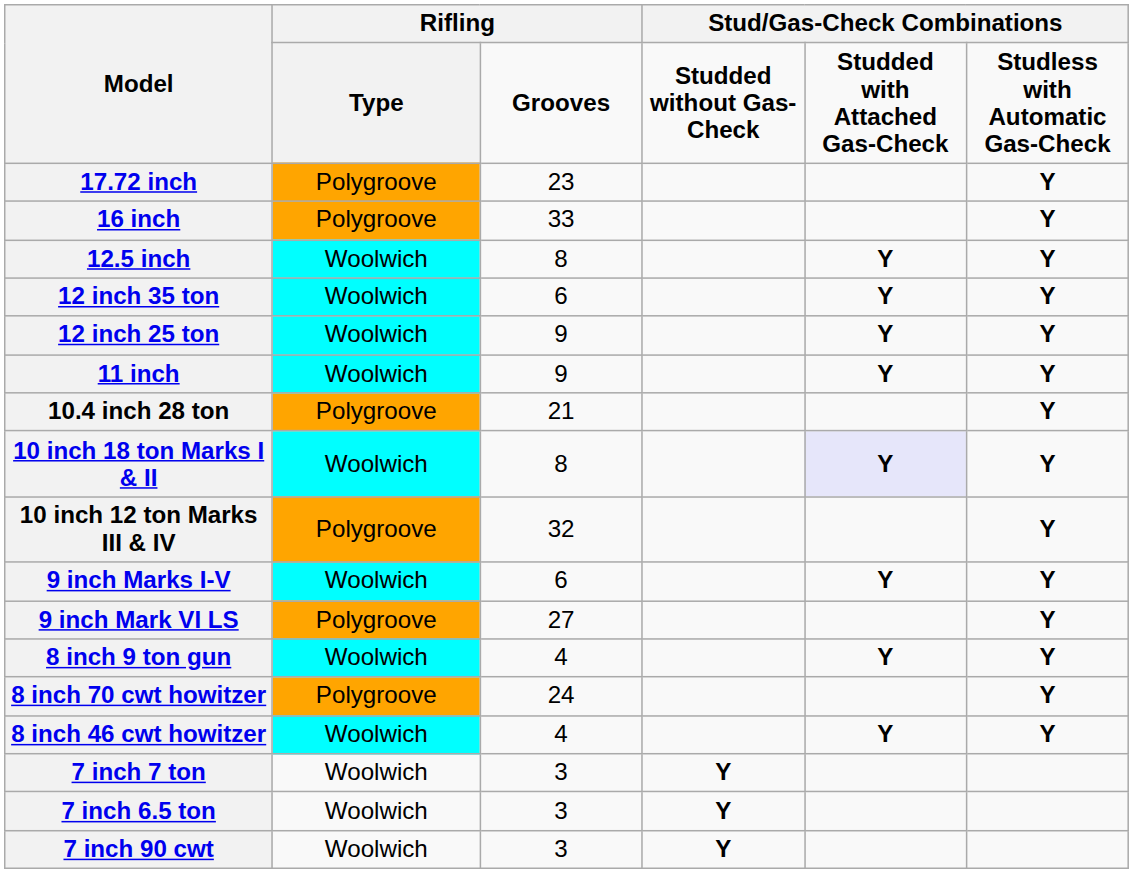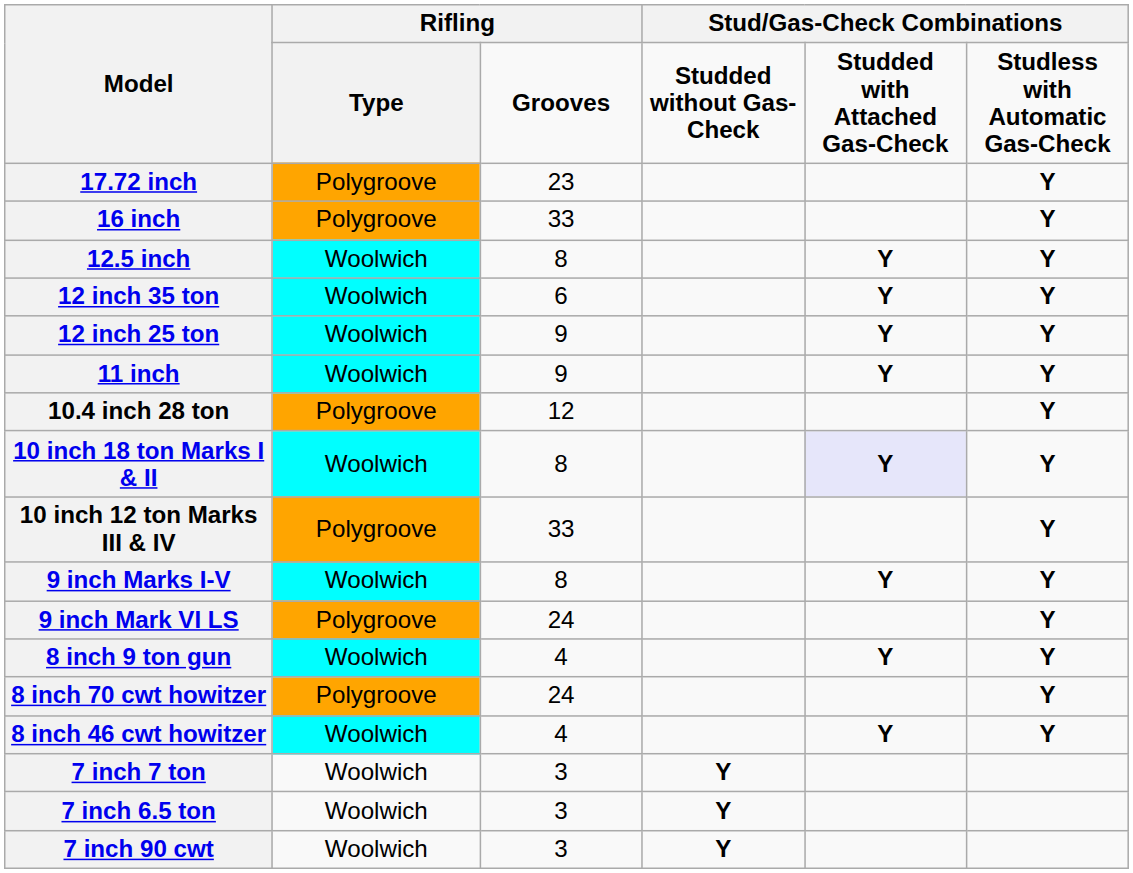10.4 inch 28 ton | column 3: 21 -> 12
10 inch 12 ton Marks III & IV | column 3: 32 -> 33
9 inch Marks I-V | column 3: 6 -> 8
9 inch Mark VI LS | column 3: 27 -> 24
